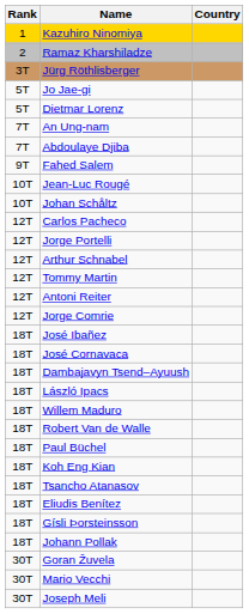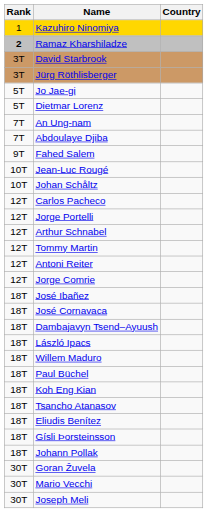Ramaz Kharshiladze | Rank: normal -> bold
+ row: 3T | David Starbrook
- row: 18T | Robert Van de Walle
